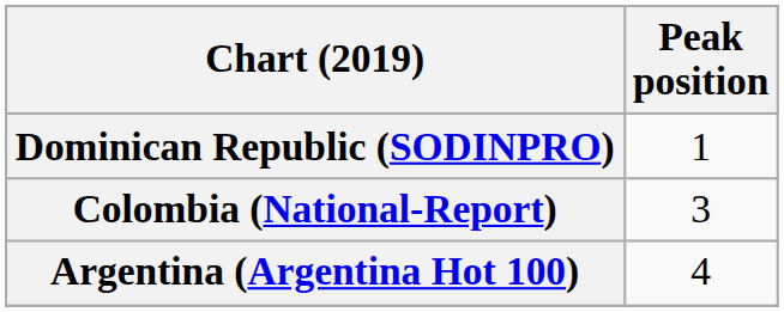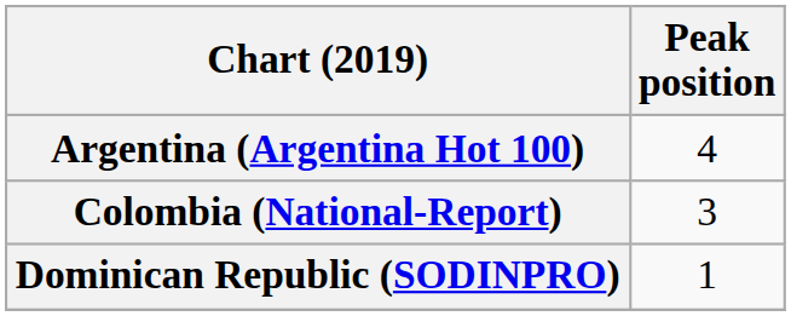rows swapped: Argentina (Argentina Hot 100) <-> Dominican Republic (SODINPRO)
